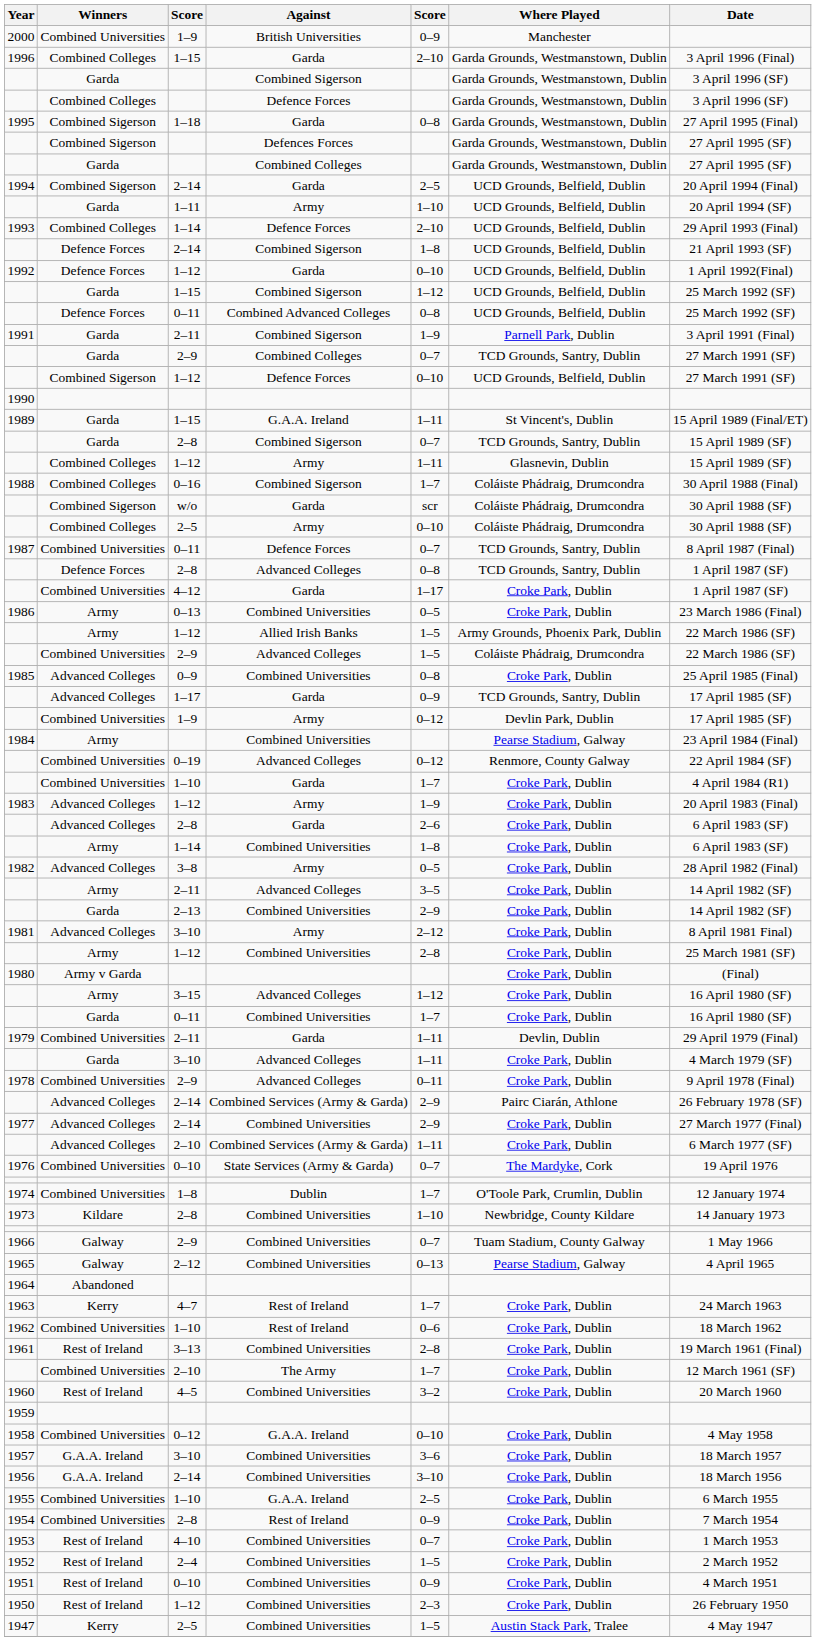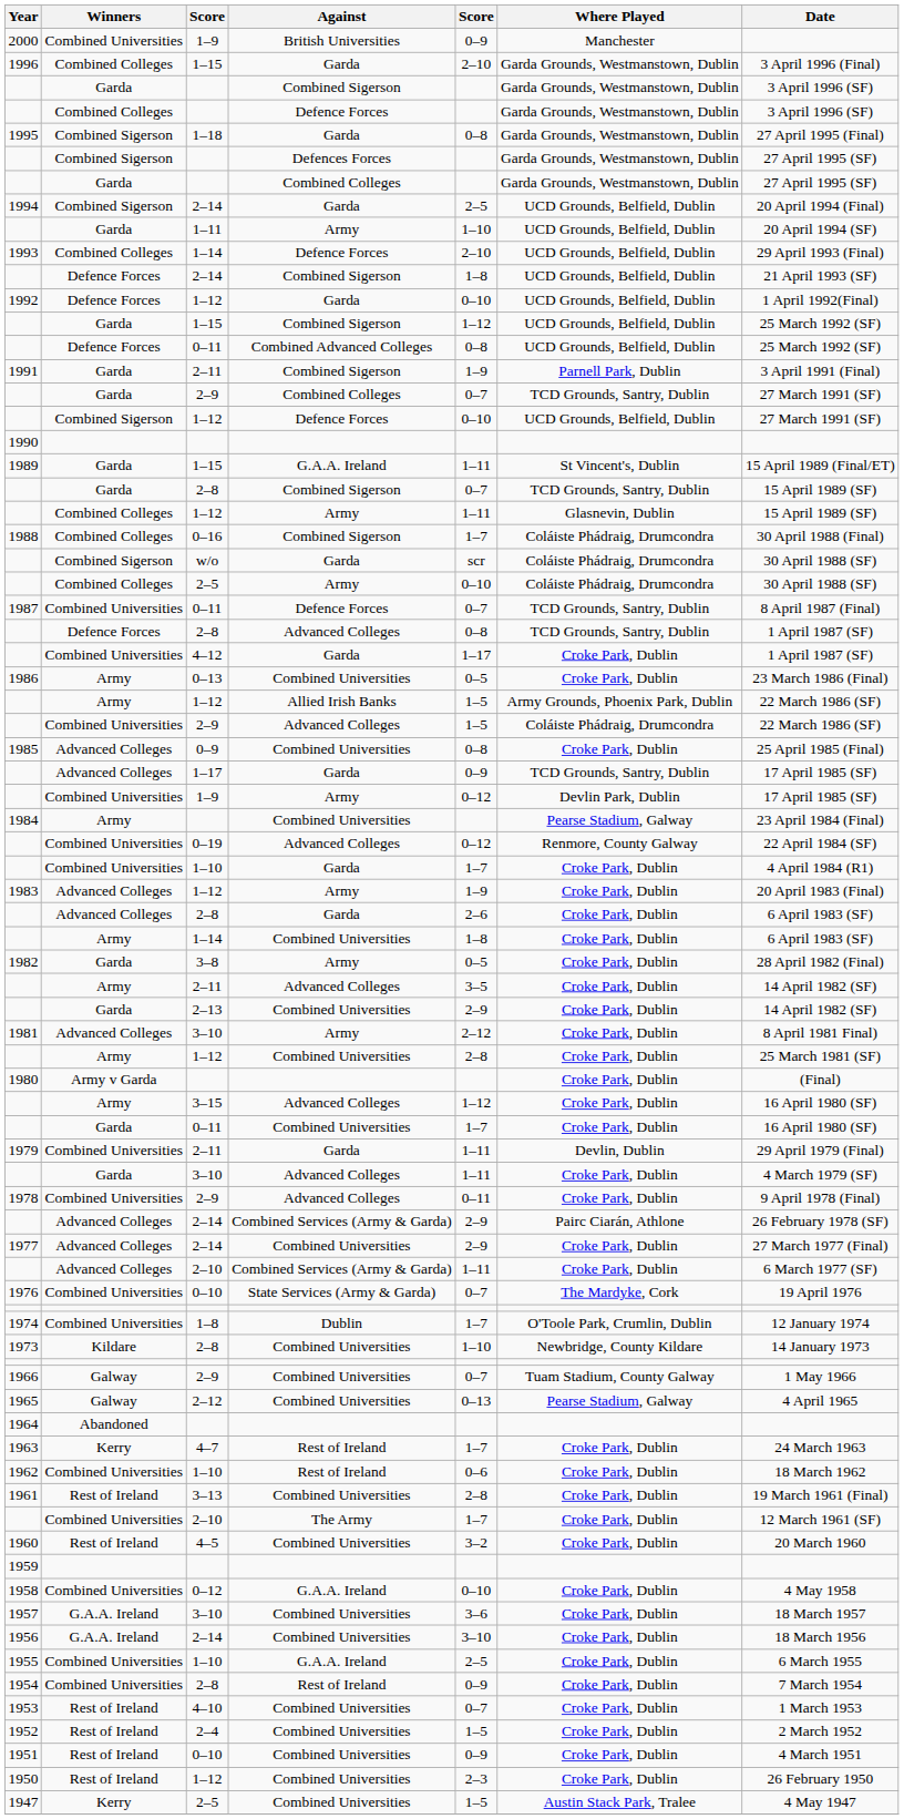1982 | Winners: Advanced Colleges -> Garda
